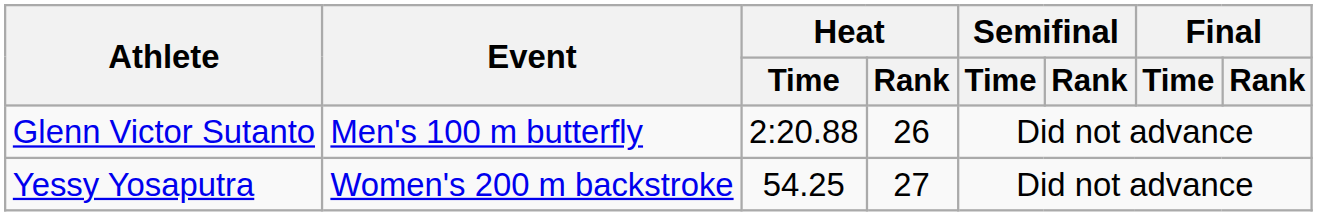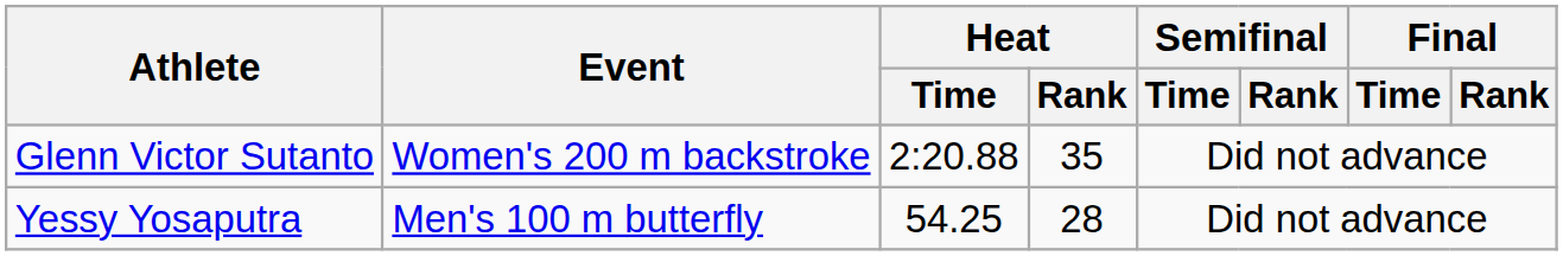Glenn Victor Sutanto | Event: Men's 100 m butterfly -> Women's 200 m backstroke
Glenn Victor Sutanto | Heat / Rank: 26 -> 35
Yessy Yosaputra | Event: Women's 200 m backstroke -> Men's 100 m butterfly
Yessy Yosaputra | Heat / Rank: 27 -> 28
